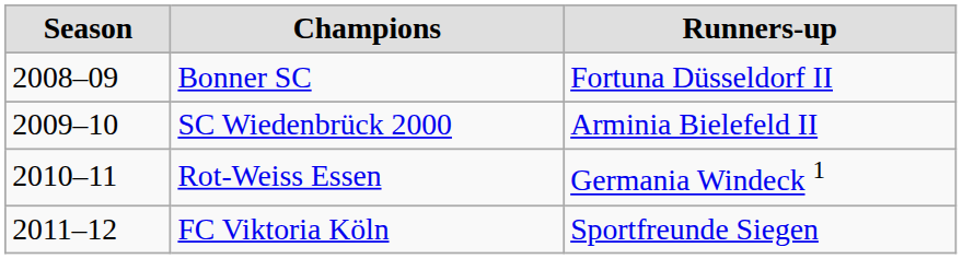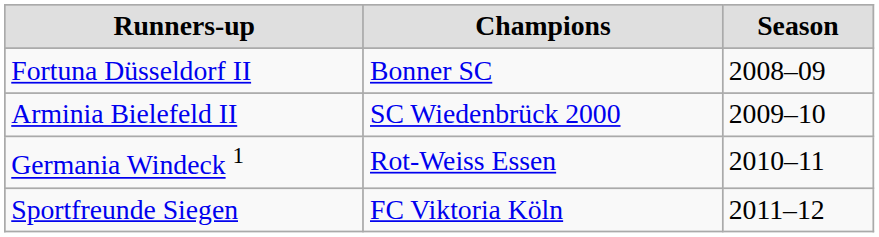columns swapped: Season <-> Runners-up
